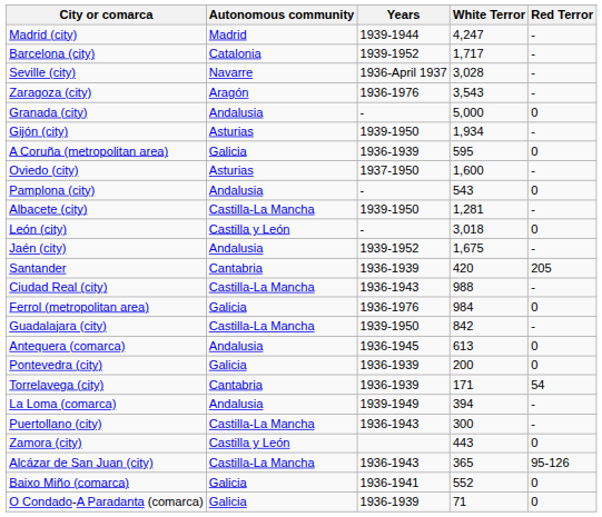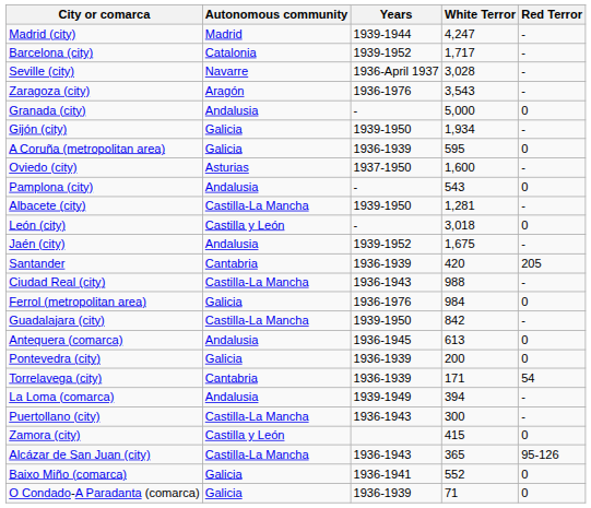Gijón (city) | Autonomous community: Asturias -> Galicia
Zamora (city) | White Terror: 443 -> 415
